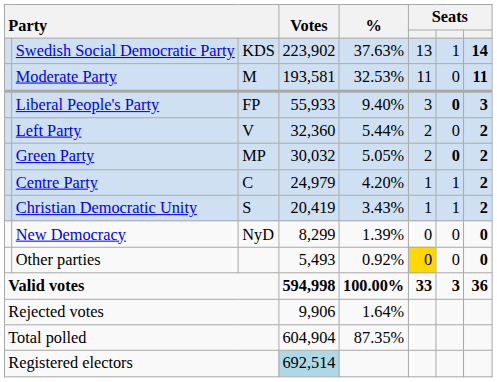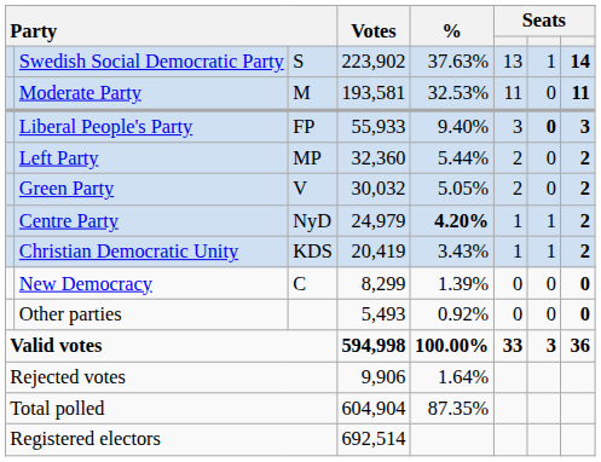Swedish Social Democratic Party | column 3: KDS -> S
Left Party | column 3: V -> MP
Green Party | column 3: MP -> V
Green Party | column 7: bold -> normal
Centre Party | column 3: C -> NyD
Centre Party | %: normal -> bold
Christian Democratic Unity | column 3: S -> KDS
New Democracy | column 3: NyD -> C
Other parties | column 6: gold background -> no background
Registered electors | Votes: lightblue background -> no background
